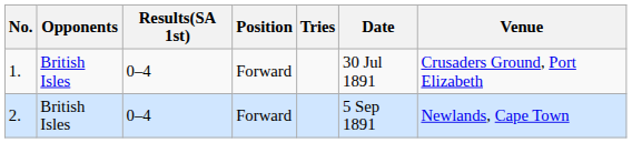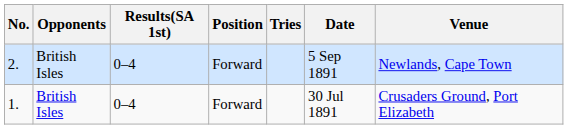rows swapped: 1. <-> 2.
